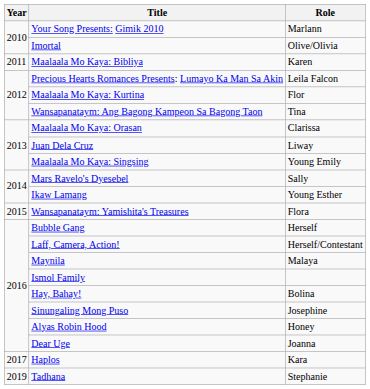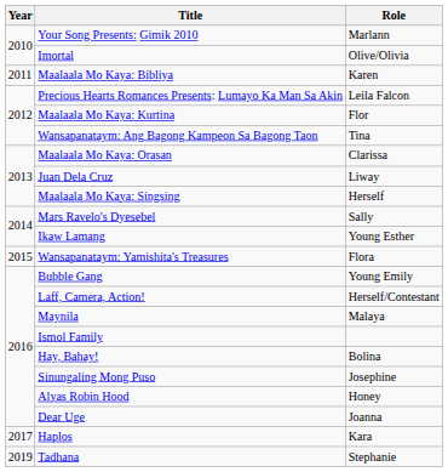Maalaala Mo Kaya: Singsing | Role: Young Emily -> Herself
Bubble Gang | Role: Herself -> Young Emily
